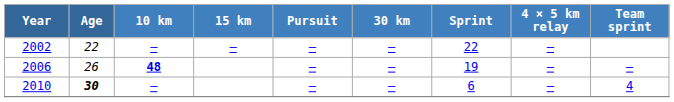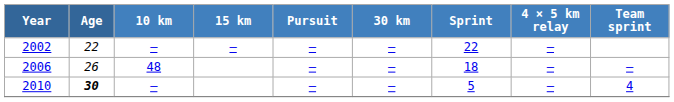2006 | 10 km: bold -> normal
2006 | Sprint: 19 -> 18
2010 | Sprint: 6 -> 5
